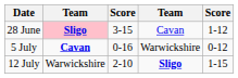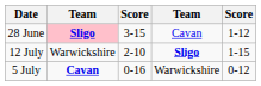rows swapped: 5 July <-> 12 July
